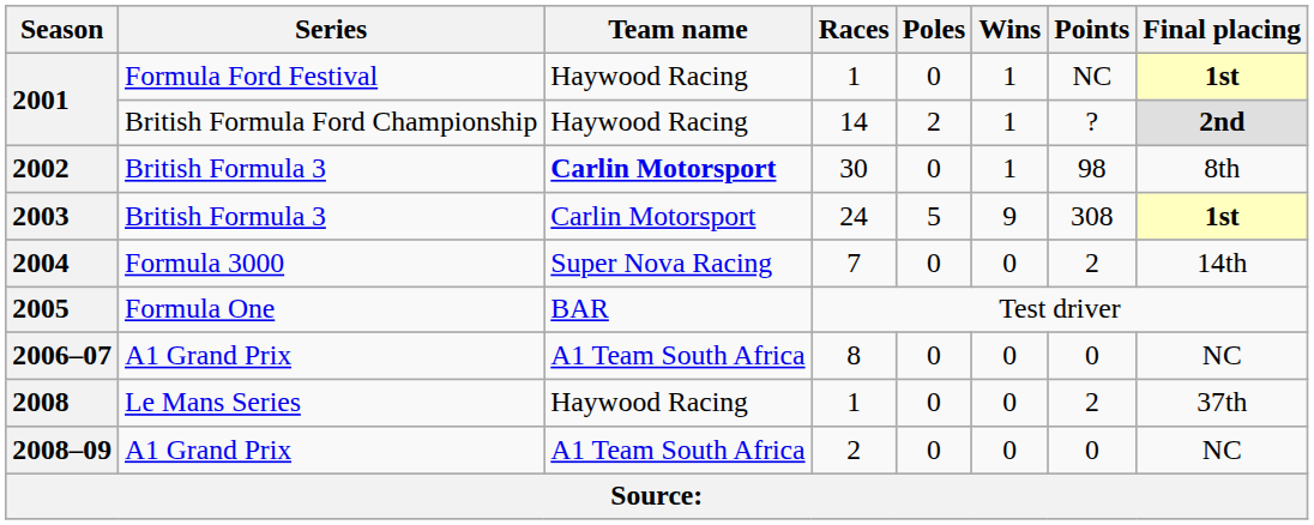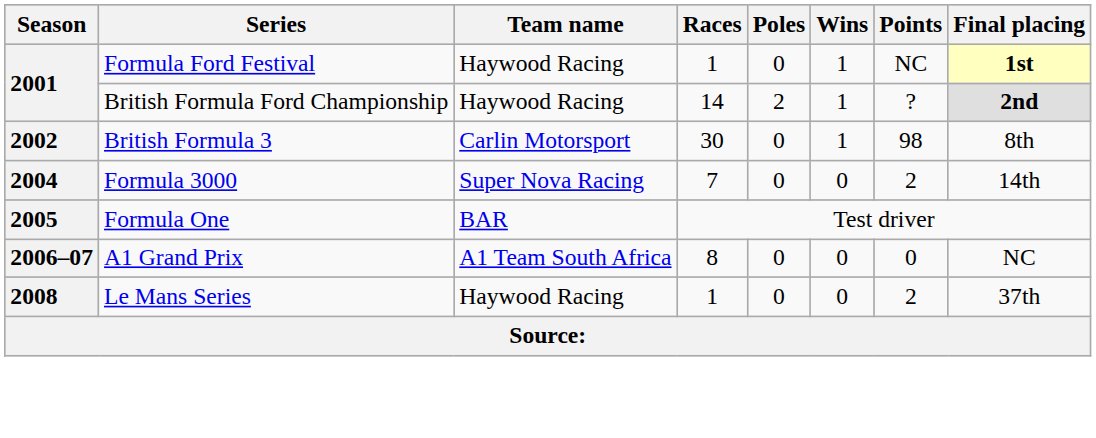2002 | Team name: bold -> normal
- row: 2003 | British Formula 3 | Carlin Motorsport | 24 | 5 | 9 | 308 | 1st
- row: 2008–09 | A1 Grand Prix | A1 Team South Africa | 2 | 0 | 0 | 0 | NC
